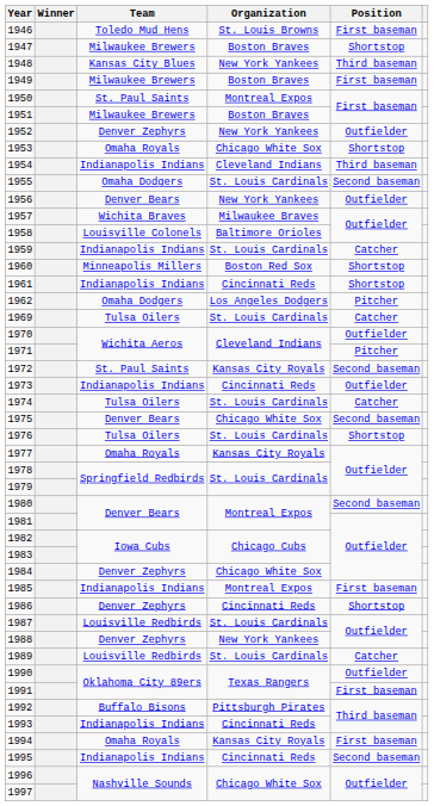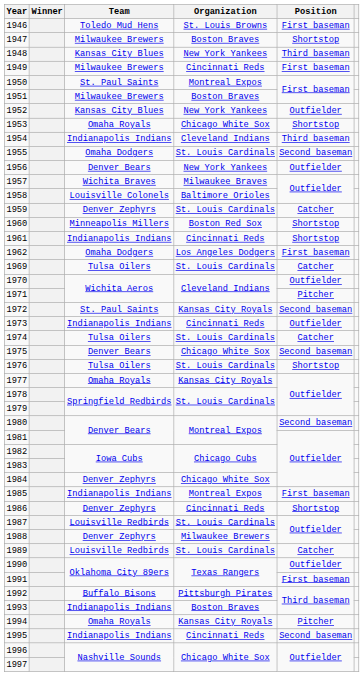1949 | Organization: Boston Braves -> Cincinnati Reds
1952 | Team: Denver Zephyrs -> Kansas City Blues
1959 | Team: Indianapolis Indians -> Denver Zephyrs
1962 | Position: Pitcher -> First baseman
1988 | Organization: New York Yankees -> Milwaukee Brewers
1993 | Organization: Cincinnati Reds -> Boston Braves
1994 | Position: First baseman -> Pitcher
